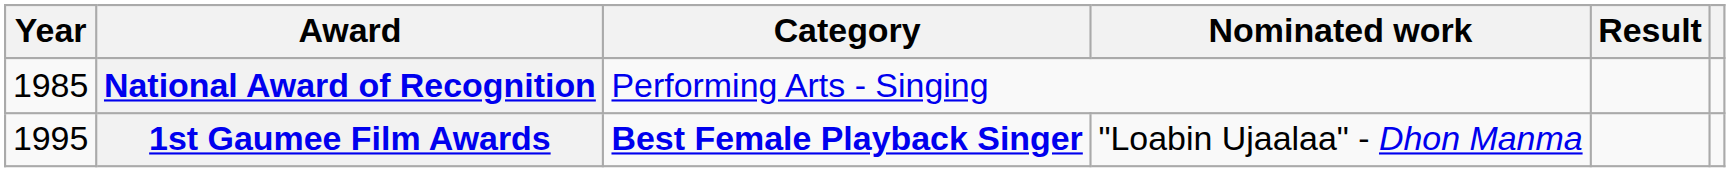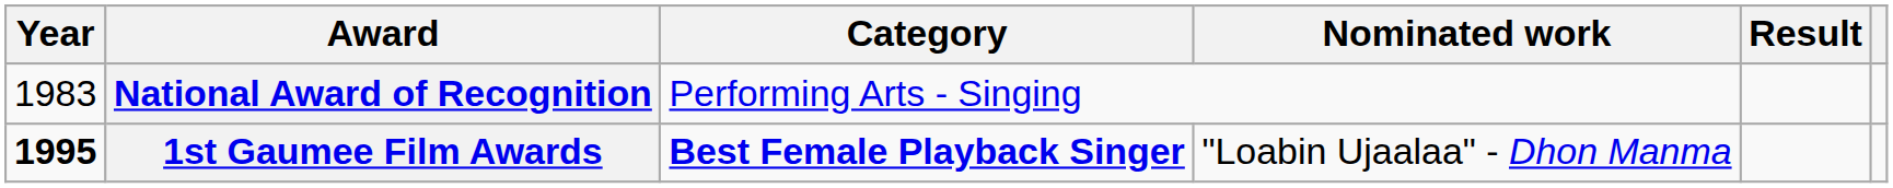National Award of Recognition | Year: 1985 -> 1983
1st Gaumee Film Awards | Year: normal -> bold
